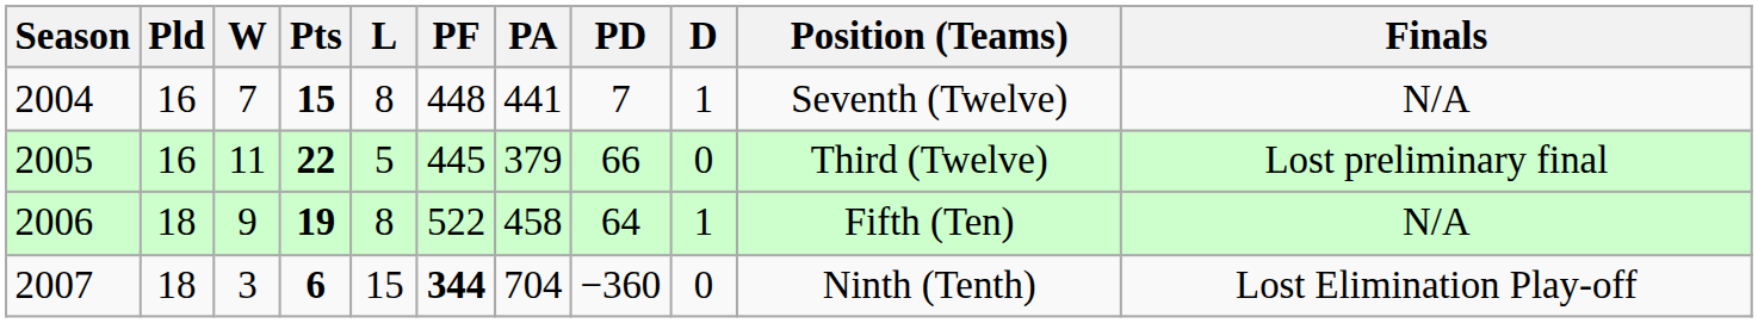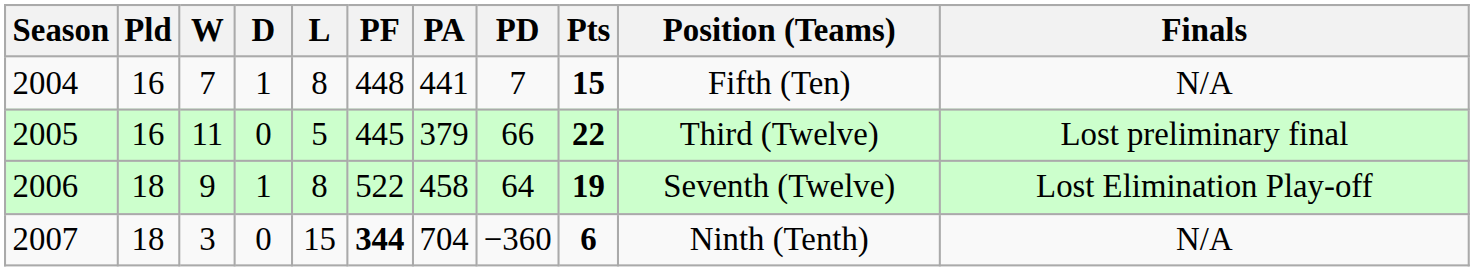columns swapped: D <-> Pts
2004 | Position (Teams): Seventh (Twelve) -> Fifth (Ten)
2006 | Position (Teams): Fifth (Ten) -> Seventh (Twelve)
2006 | Finals: N/A -> Lost Elimination Play-off
2007 | Finals: Lost Elimination Play-off -> N/A
